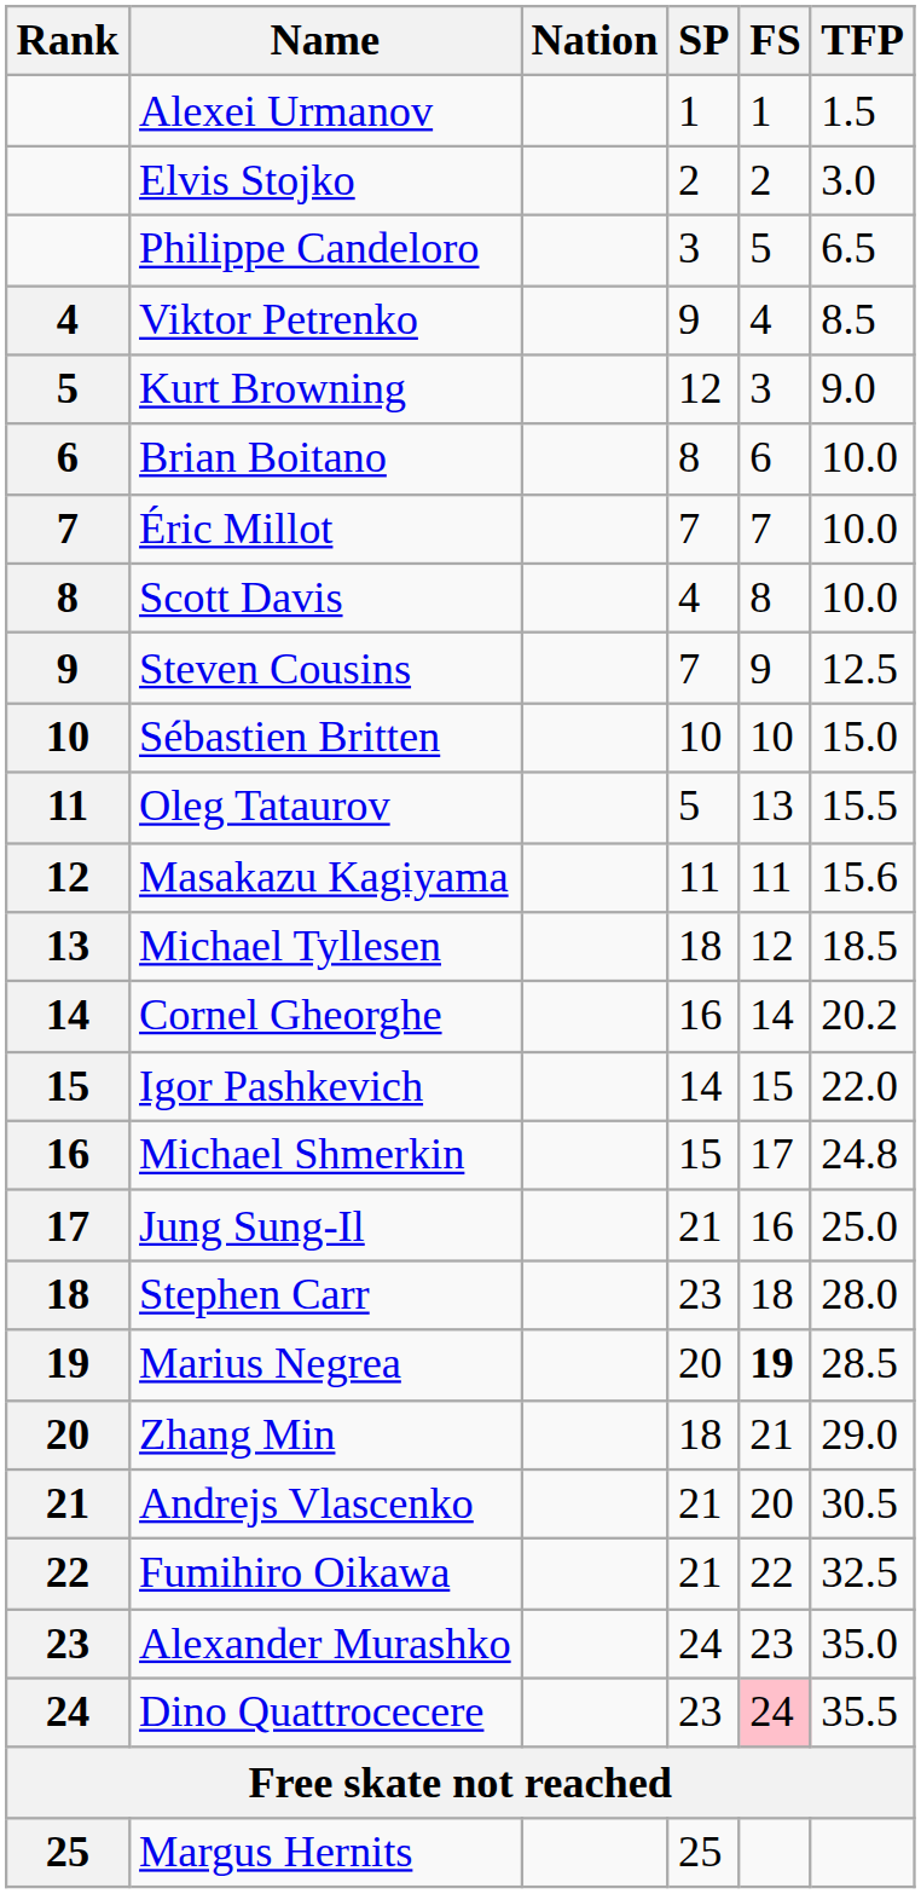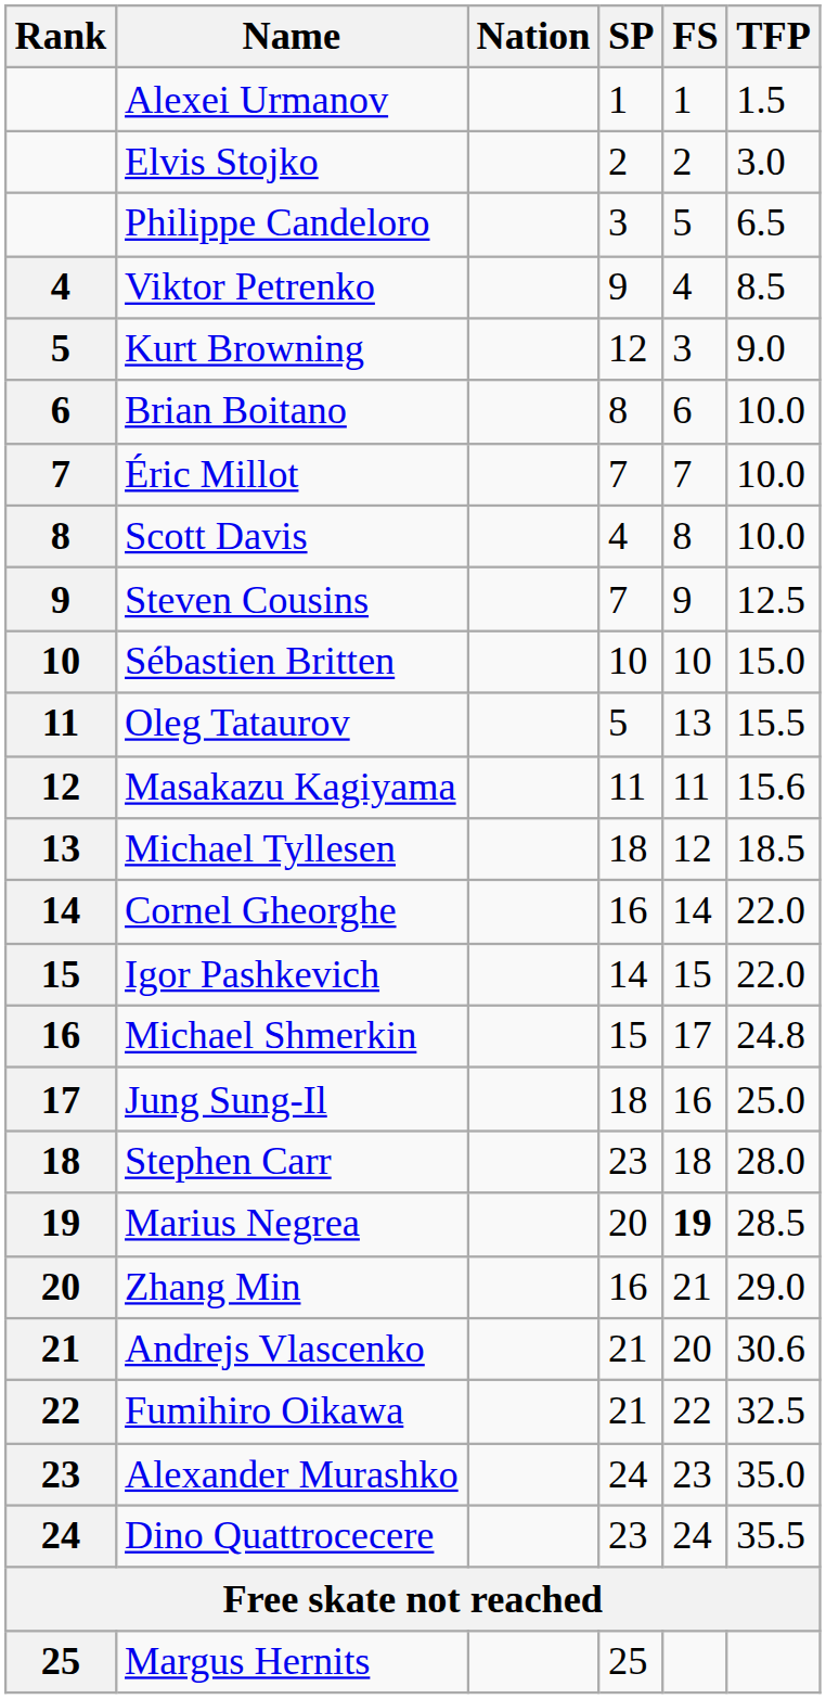Cornel Gheorghe | TFP: 20.2 -> 22.0
Jung Sung-Il | SP: 21 -> 18
Zhang Min | SP: 18 -> 16
Andrejs Vlascenko | TFP: 30.5 -> 30.6
Dino Quattrocecere | FS: pink background -> no background
